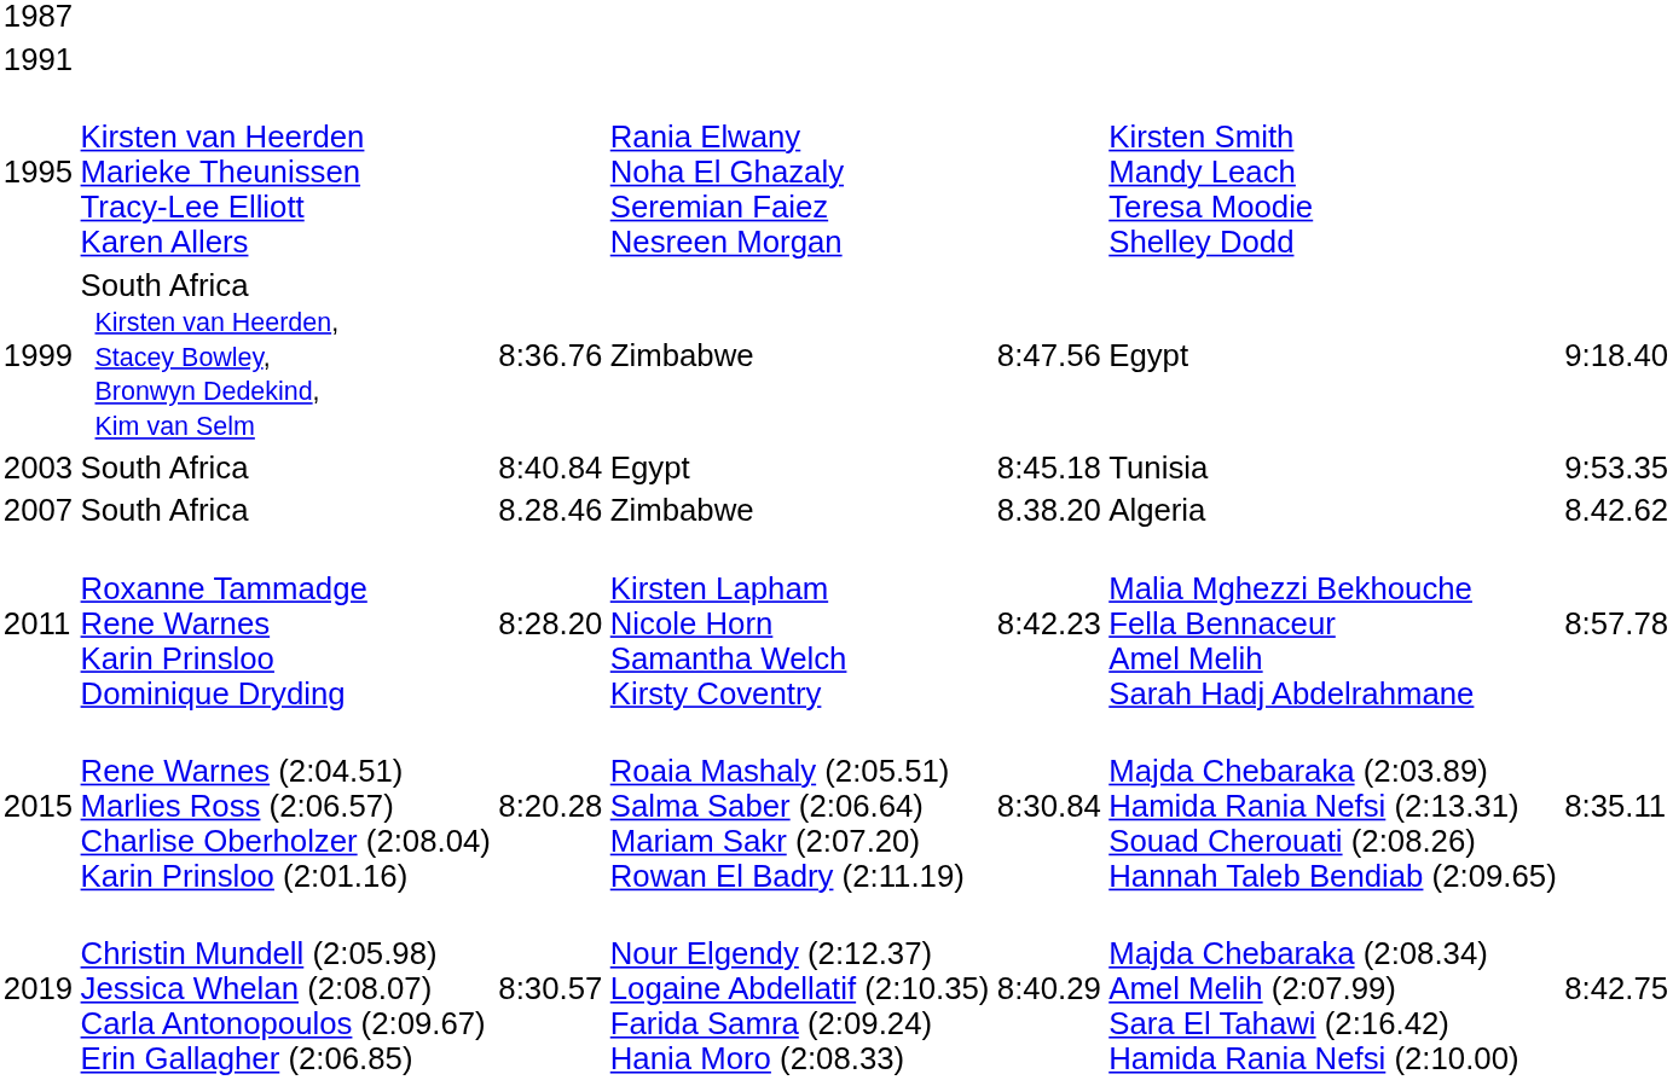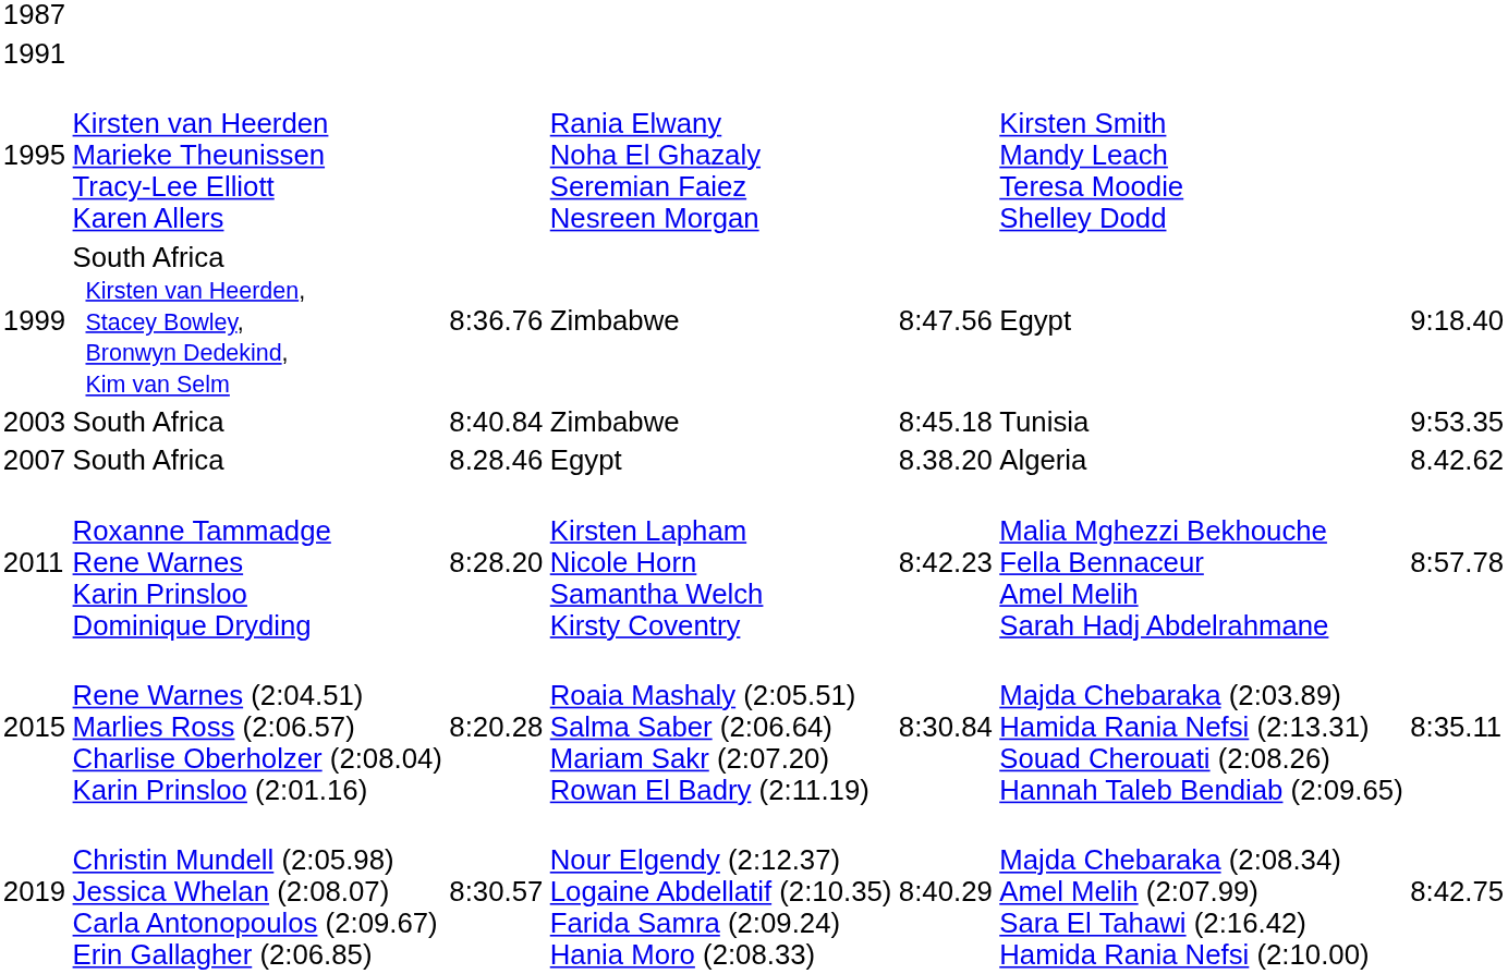2003 | column 4: Egypt -> Zimbabwe
2007 | column 4: Zimbabwe -> Egypt
